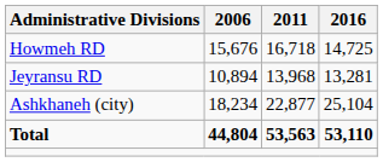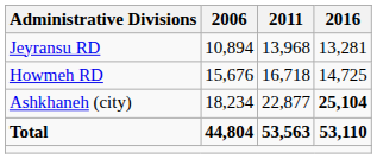rows swapped: Howmeh RD <-> Jeyransu RD
Ashkhaneh (city) | 2016: normal -> bold
